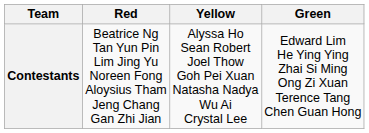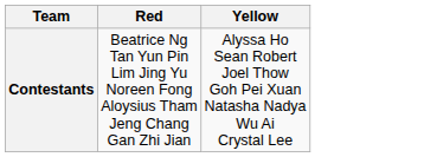- column: Green | Edward Lim He Ying Ying Zhai Si Ming Ong Zi Xuan Terence Tang Chen Guan Hong
